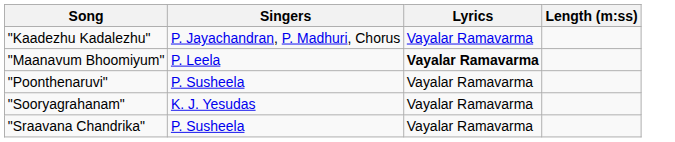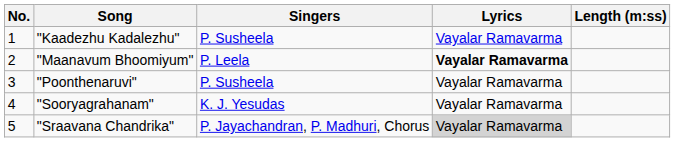+ column: No. | 1 | 2 | 3 | 4 | 5
"Kaadezhu Kadalezhu" | Singers: P. Jayachandran, P. Madhuri, Chorus -> P. Susheela
"Sraavana Chandrika" | Singers: P. Susheela -> P. Jayachandran, P. Madhuri, Chorus
"Sraavana Chandrika" | Lyrics: no background -> lightgrey background
